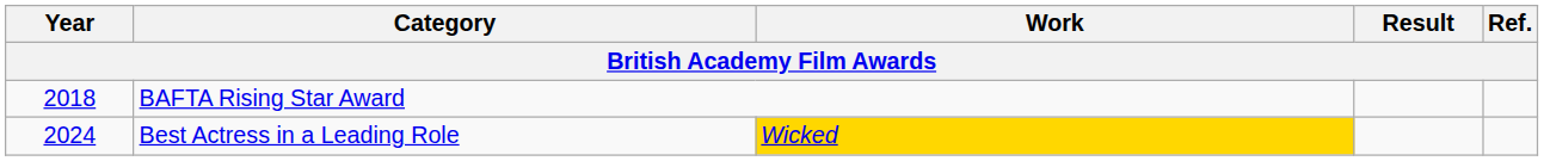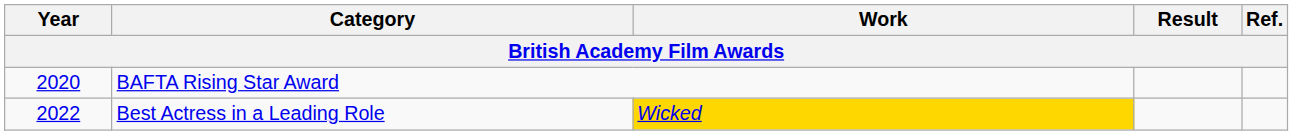BAFTA Rising Star Award | Year: 2018 -> 2020
Best Actress in a Leading Role | Year: 2024 -> 2022
